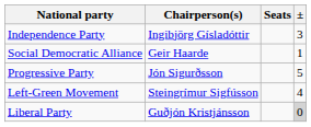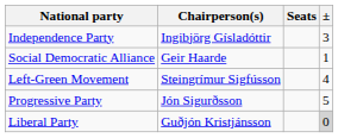rows swapped: Left-Green Movement <-> Progressive Party
